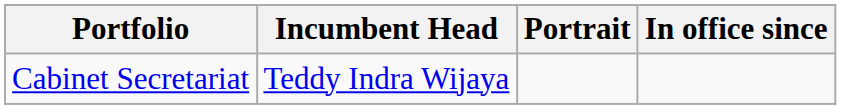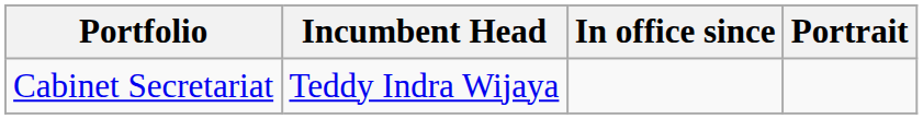columns swapped: In office since <-> Portrait
